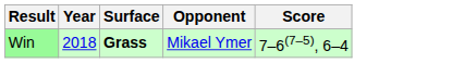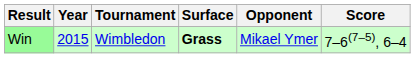+ column: Tournament | Wimbledon
Win | Year: 2018 -> 2015
